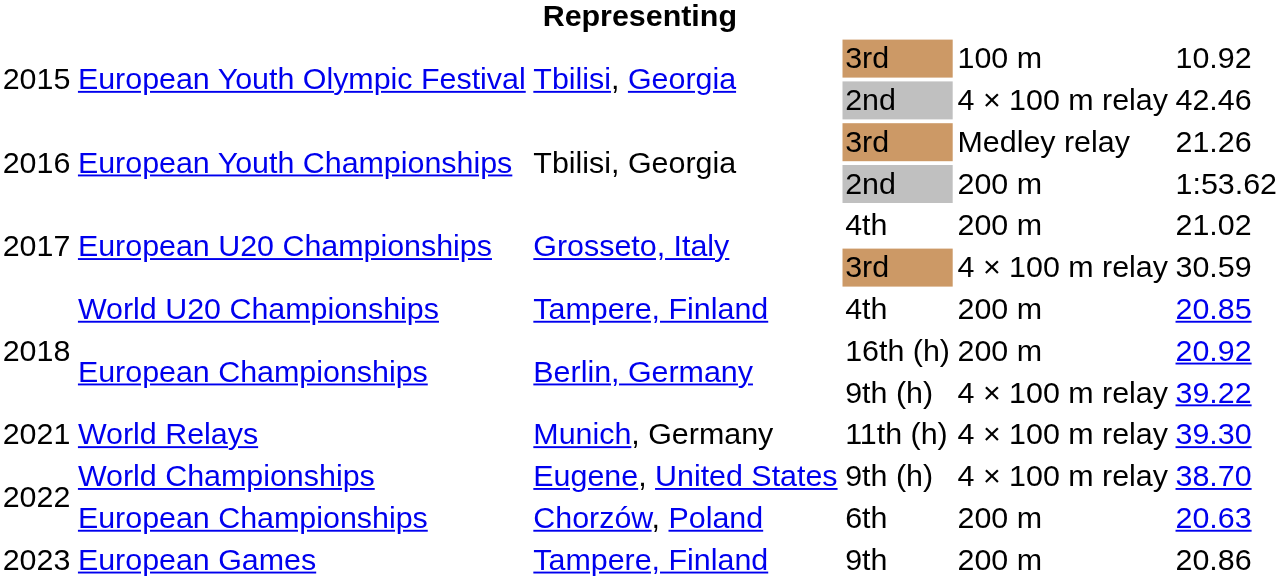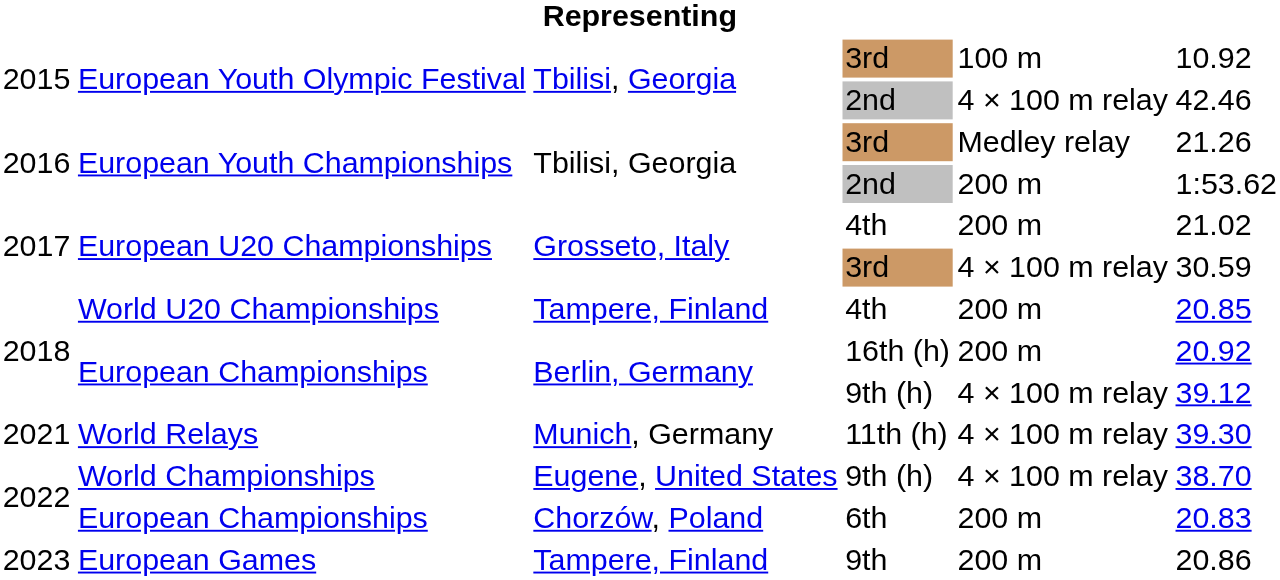European Championships / 9th (h) | column 6: 39.22 -> 39.12
European Championships / 6th | column 6: 20.63 -> 20.83
